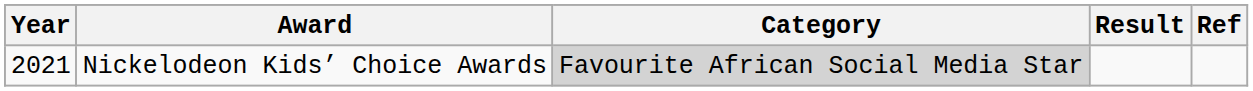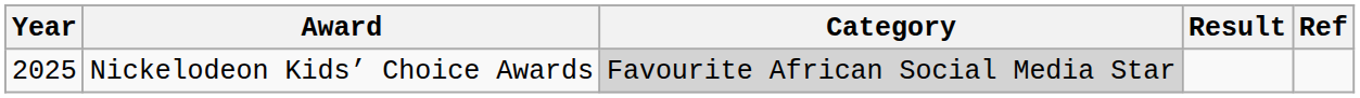Nickelodeon Kids’ Choice Awards | Year: 2021 -> 2025
